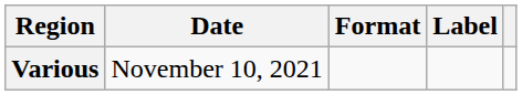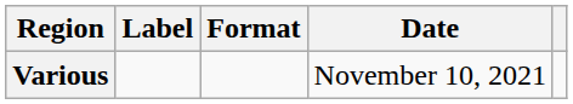columns swapped: Date <-> Label
